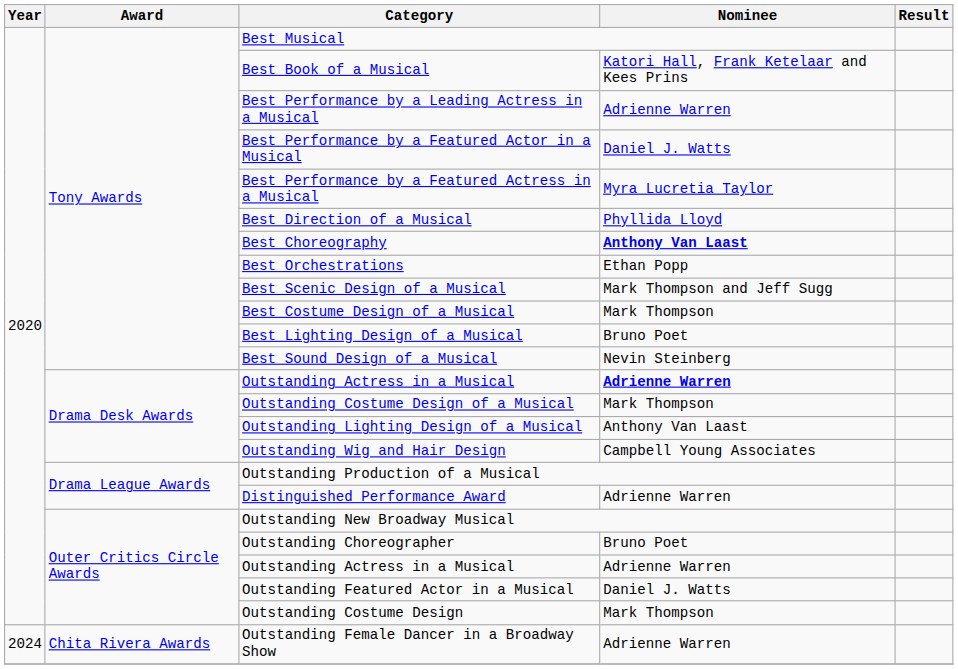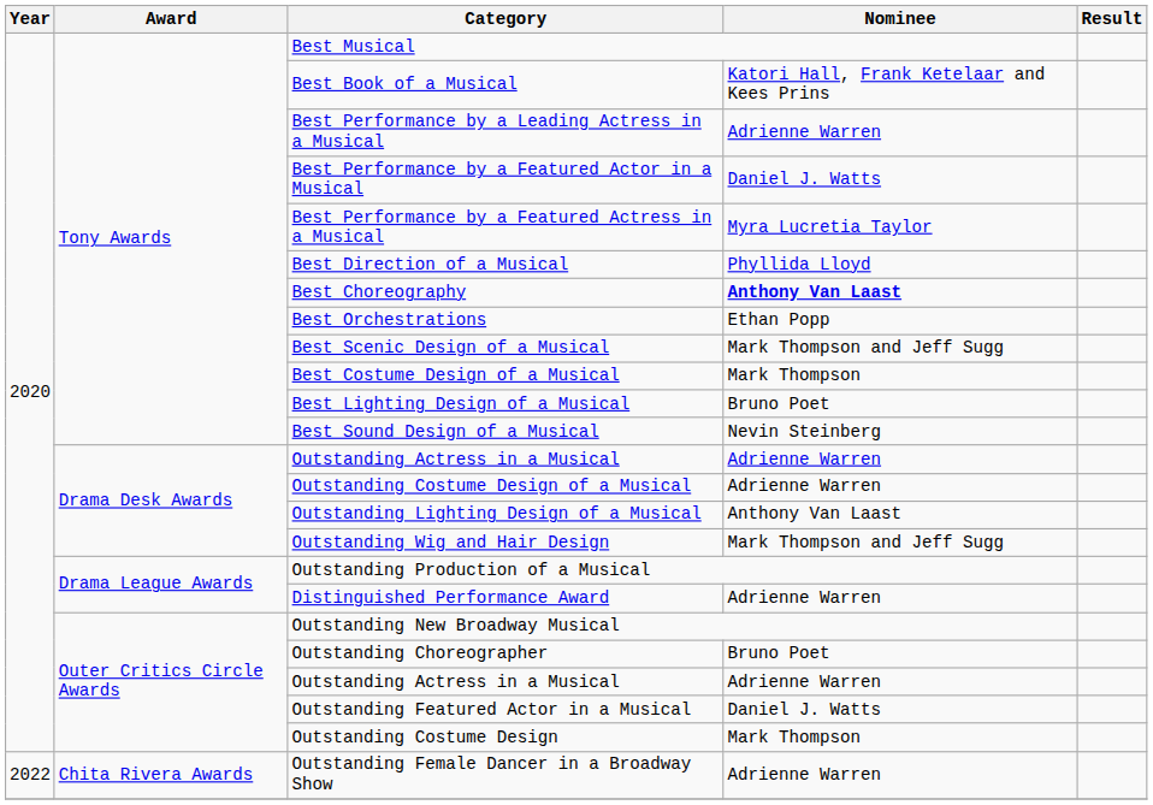Drama Desk Awards / Outstanding Actress in a Musical | Nominee: bold -> normal
Outstanding Costume Design of a Musical | Nominee: Mark Thompson -> Adrienne Warren
Outstanding Wig and Hair Design | Nominee: Campbell Young Associates -> Mark Thompson and Jeff Sugg
Outstanding Female Dancer in a Broadway Show | Year: 2024 -> 2022
